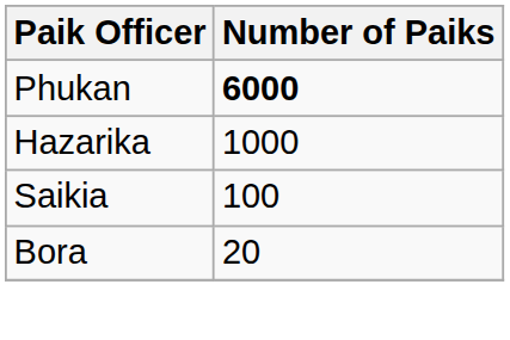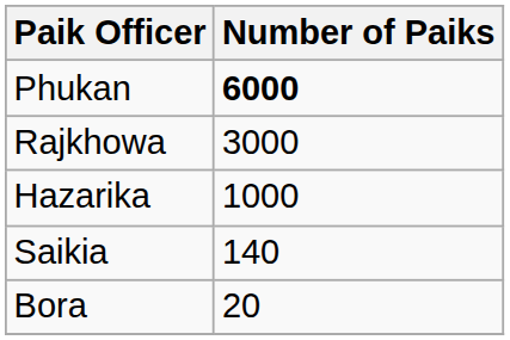+ row: Rajkhowa | 3000
Saikia | Number of Paiks: 100 -> 140
